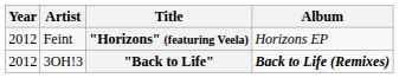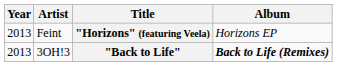"Horizons" (featuring Veela) | Year: 2012 -> 2013
"Back to Life" | Year: 2012 -> 2013
